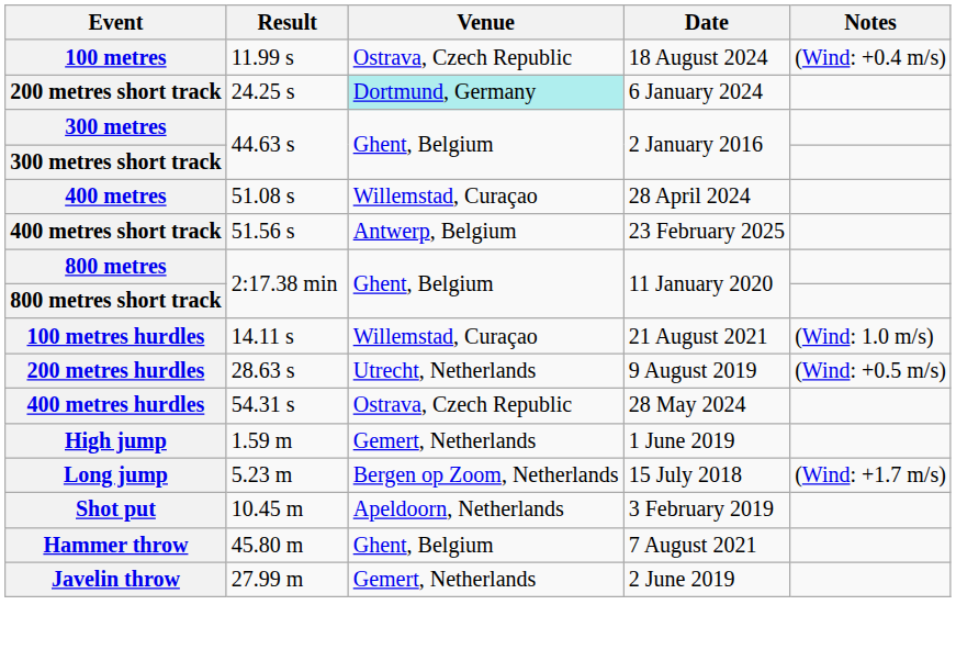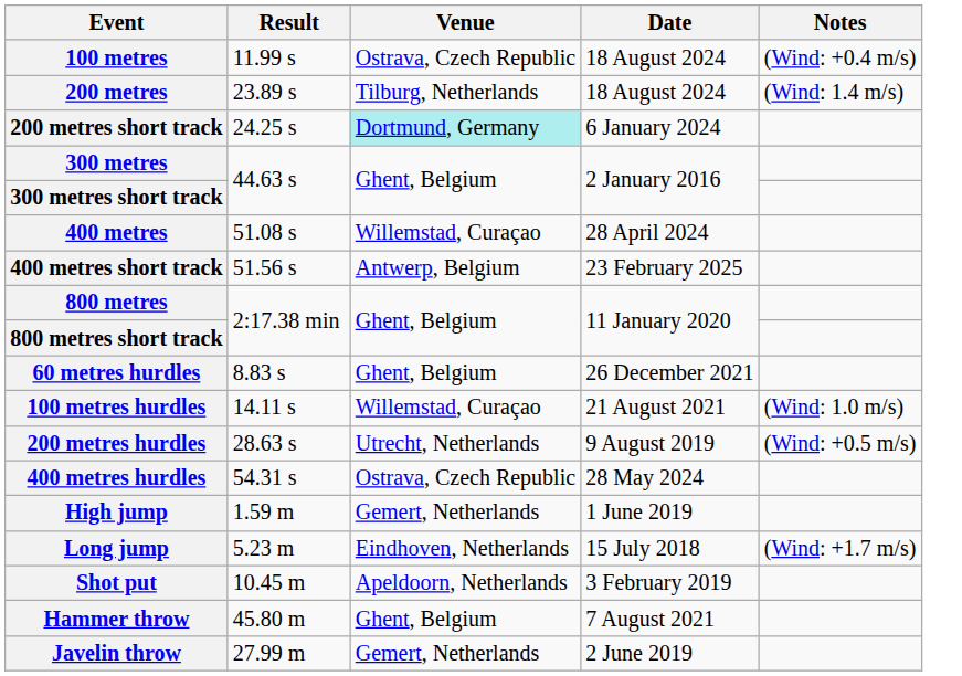+ row: 200 metres | 23.89 s | Tilburg, Netherlands | 18 August 2024 | (Wind: 1.4 m/s)
+ row: 60 metres hurdles | 8.83 s | Ghent, Belgium | 26 December 2021
Long jump | Venue: Bergen op Zoom, Netherlands -> Eindhoven, Netherlands
